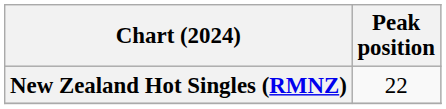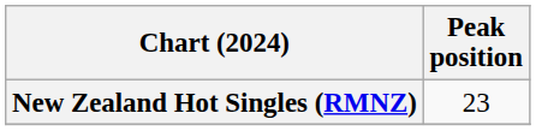New Zealand Hot Singles (RMNZ) | Peak position: 22 -> 23
